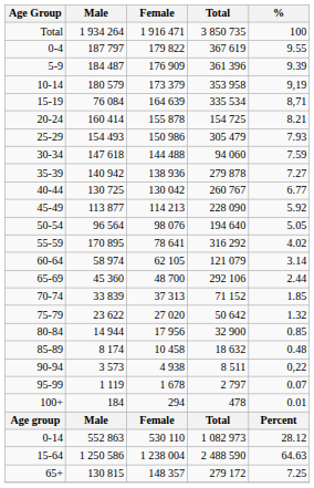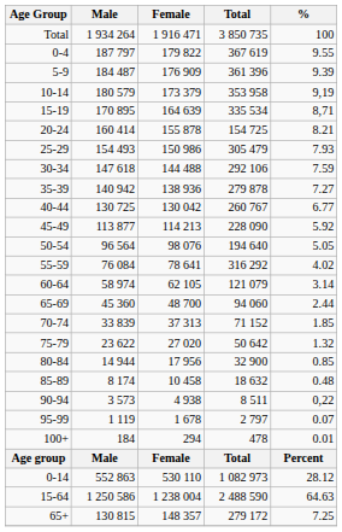15-19 | Male: 76 084 -> 170 895
30-34 | Total: 94 060 -> 292 106
55-59 | Male: 170 895 -> 76 084
65-69 | Total: 292 106 -> 94 060
